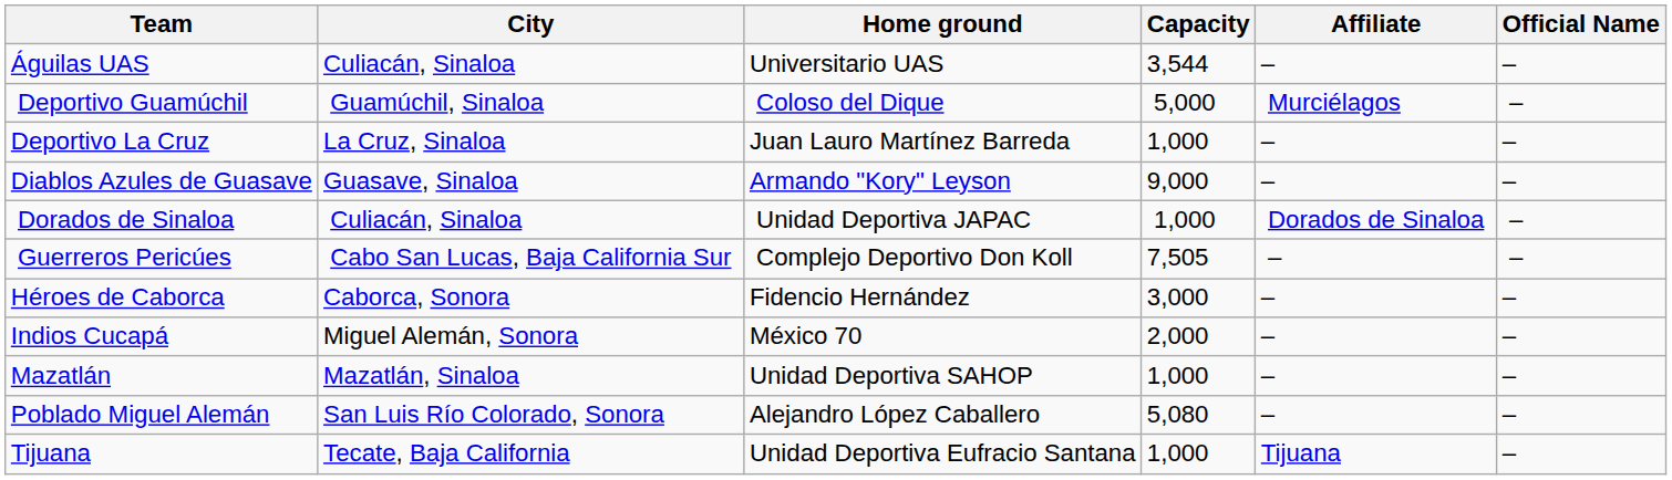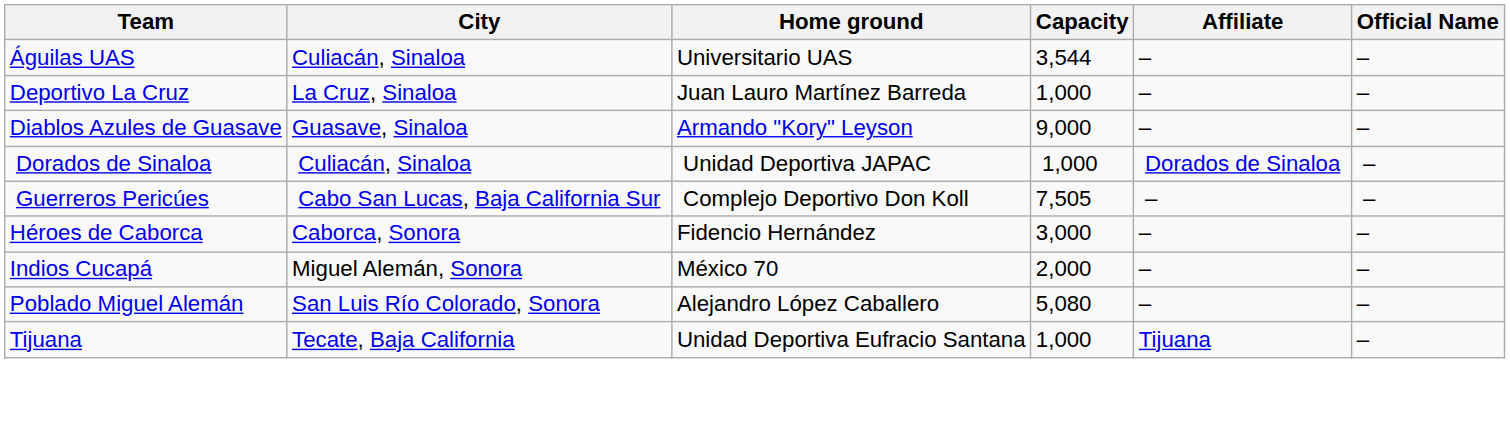- row: Deportivo Guamúchil | Guamúchil, Sinaloa | Coloso del Dique | 5,000 | Murciélagos | –
- row: Mazatlán | Mazatlán, Sinaloa | Unidad Deportiva SAHOP | 1,000 | – | –
